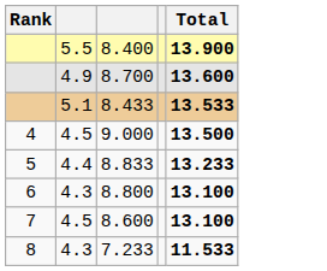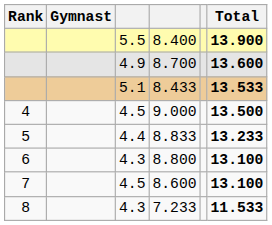+ column: Gymnast
